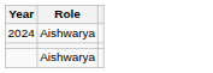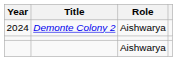+ column: Title | Demonte Colony 2
